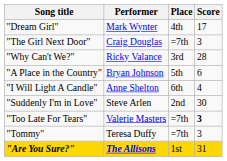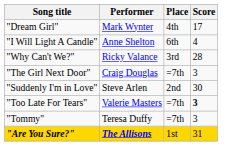rows swapped: "The Girl Next Door" <-> "I Will Light A Candle"
- row: "A Place in the Country" | Bryan Johnson | 5th | 6
